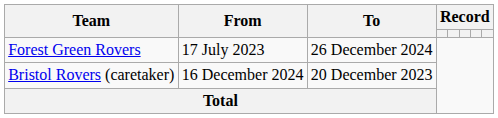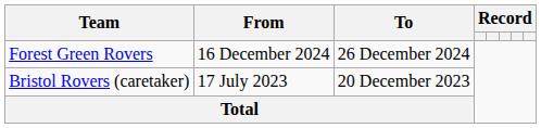Forest Green Rovers | From: 17 July 2023 -> 16 December 2024
Bristol Rovers (caretaker) | From: 16 December 2024 -> 17 July 2023
